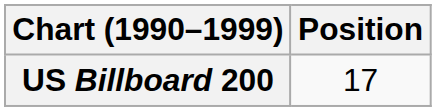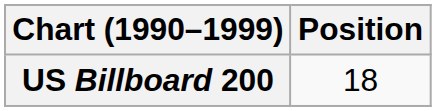US Billboard 200 | Position: 17 -> 18
